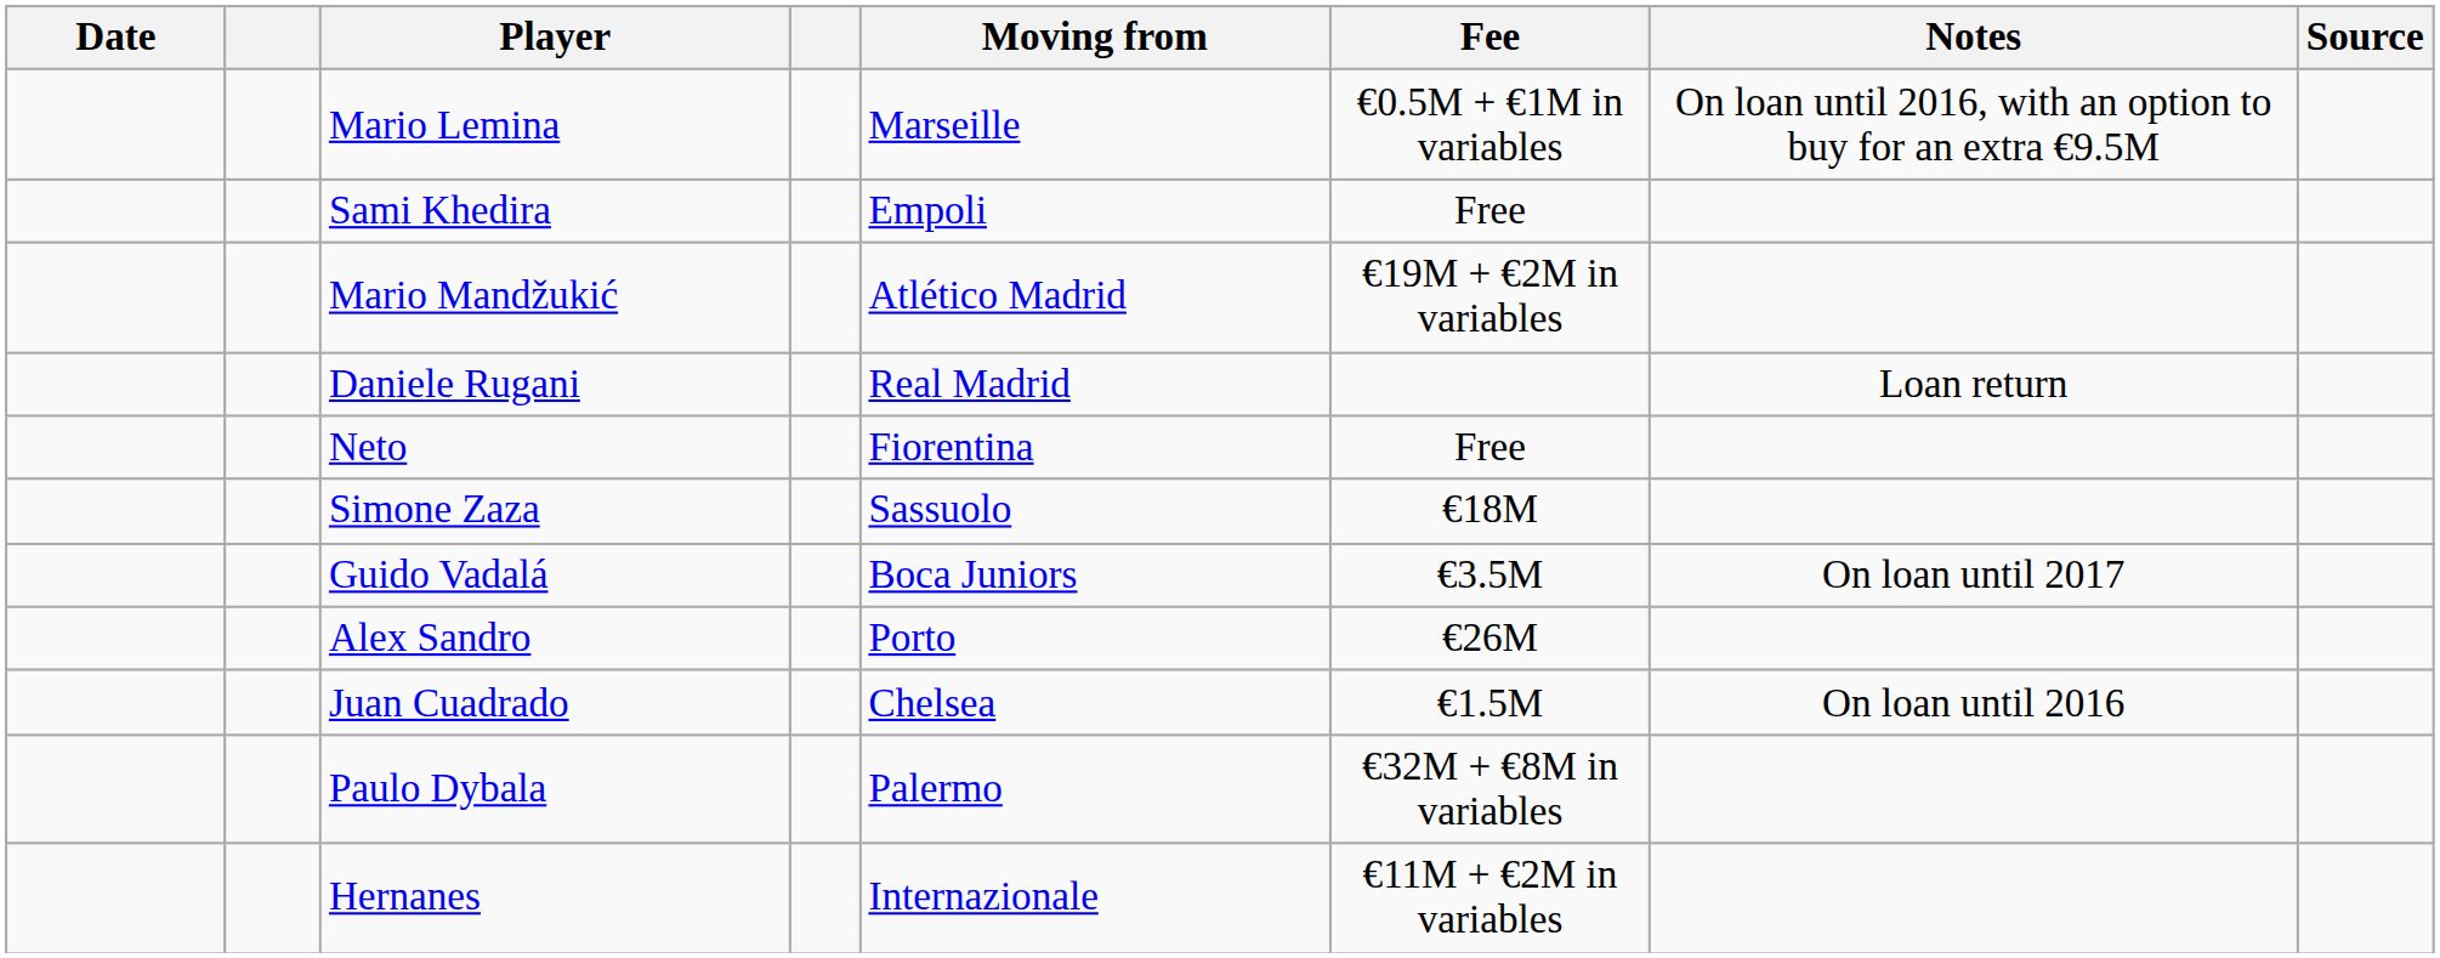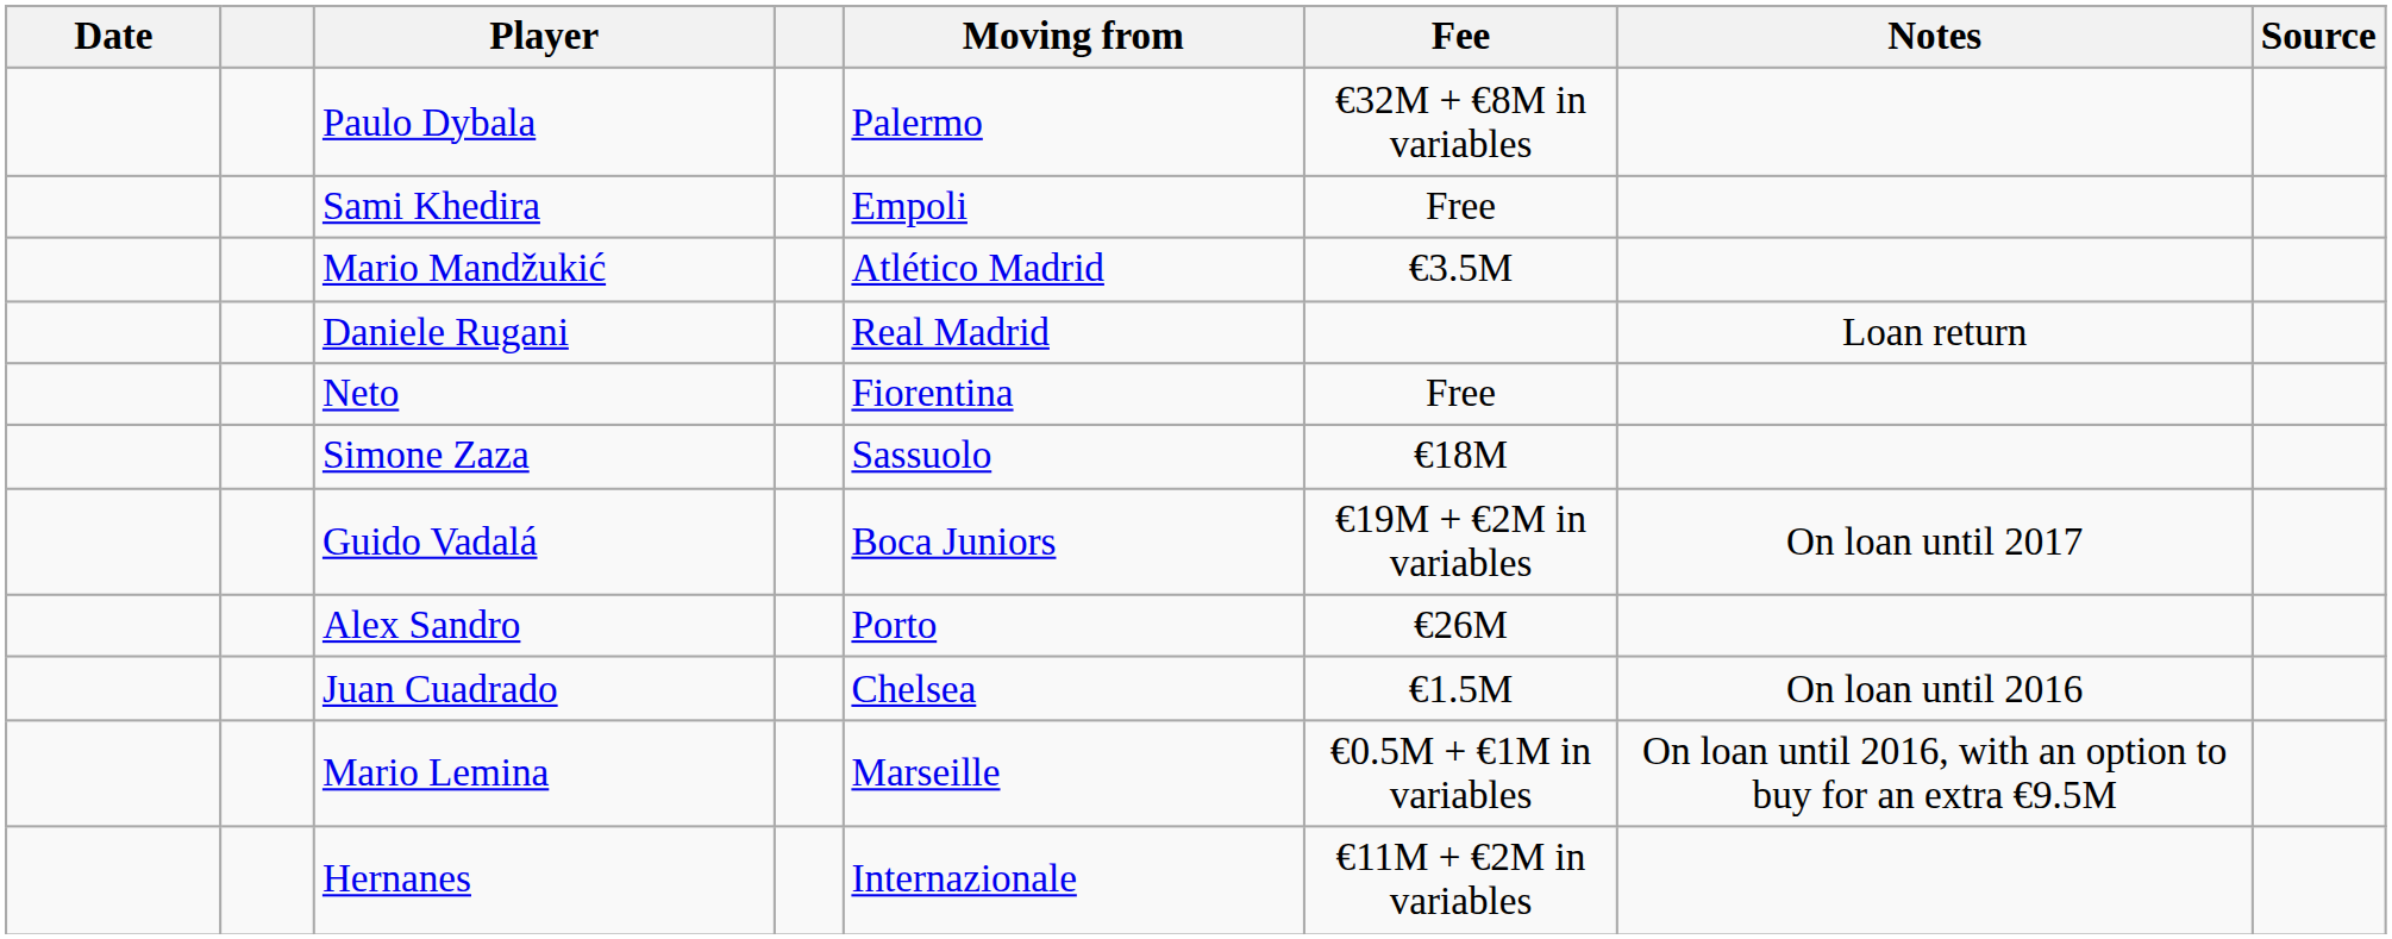rows swapped: Paulo Dybala <-> Mario Lemina
Mario Mandžukić | Fee: €19M + €2M in variables -> €3.5M
Guido Vadalá | Fee: €3.5M -> €19M + €2M in variables
